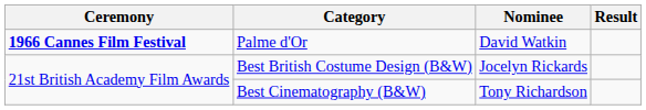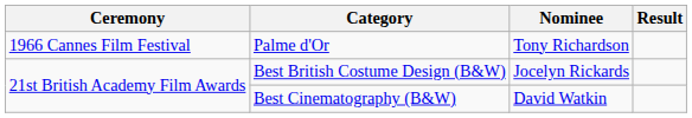Palme d'Or | Ceremony: bold -> normal
Palme d'Or | Nominee: David Watkin -> Tony Richardson
Best Cinematography (B&W) | Nominee: Tony Richardson -> David Watkin
